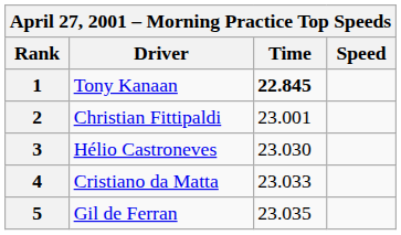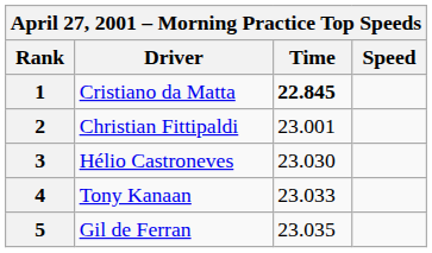1 | Driver: Tony Kanaan -> Cristiano da Matta
4 | Driver: Cristiano da Matta -> Tony Kanaan
